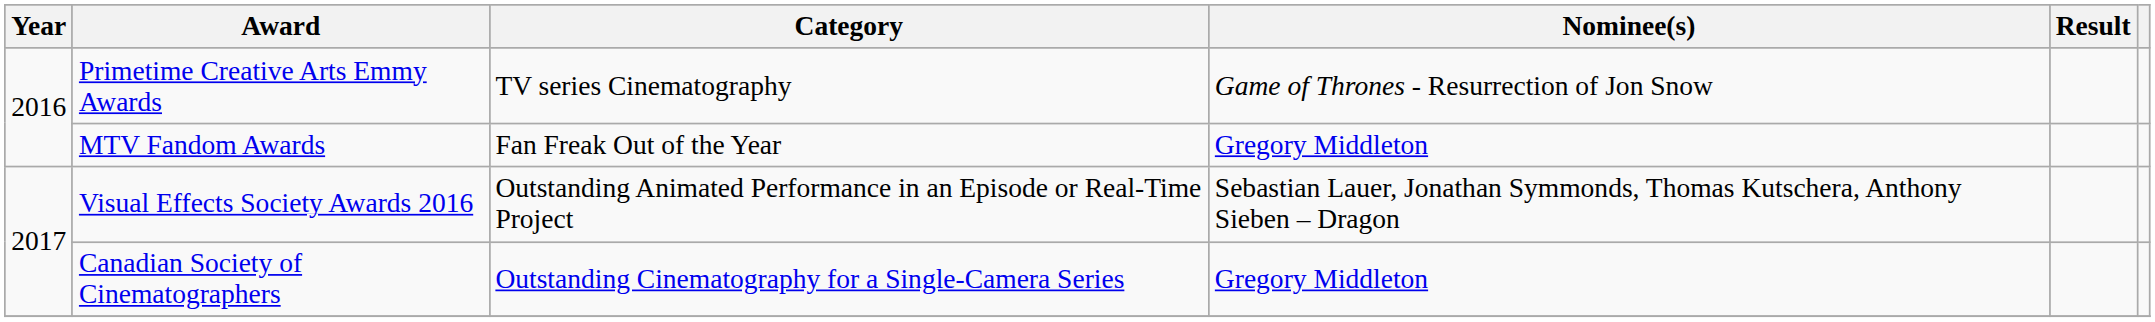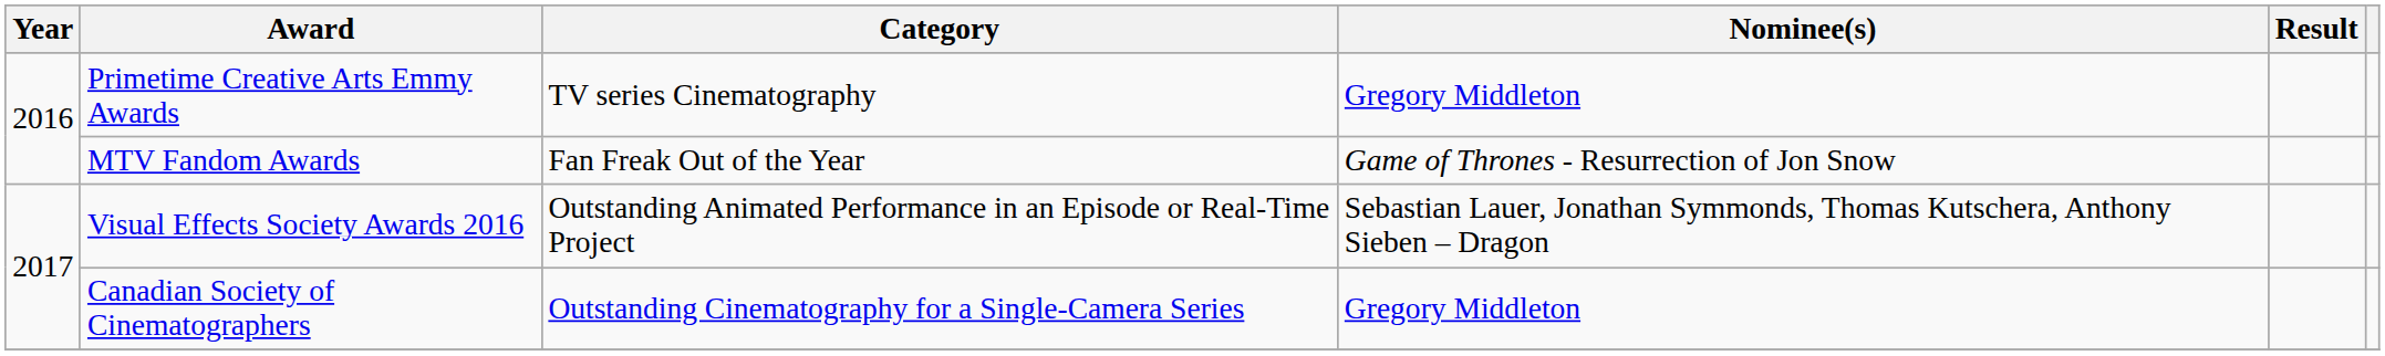Primetime Creative Arts Emmy Awards | Nominee(s): Game of Thrones - Resurrection of Jon Snow -> Gregory Middleton
MTV Fandom Awards | Nominee(s): Gregory Middleton -> Game of Thrones - Resurrection of Jon Snow
